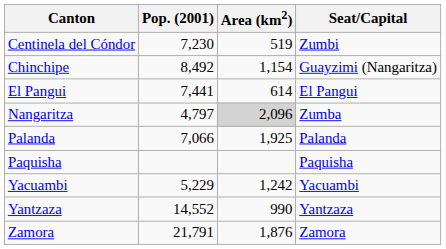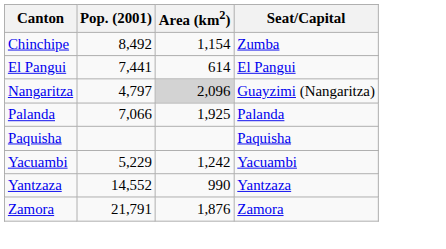- row: Centinela del Cóndor | 7,230 | 519 | Zumbi
Chinchipe | Seat/Capital: Guayzimi (Nangaritza) -> Zumba
Nangaritza | Seat/Capital: Zumba -> Guayzimi (Nangaritza)
